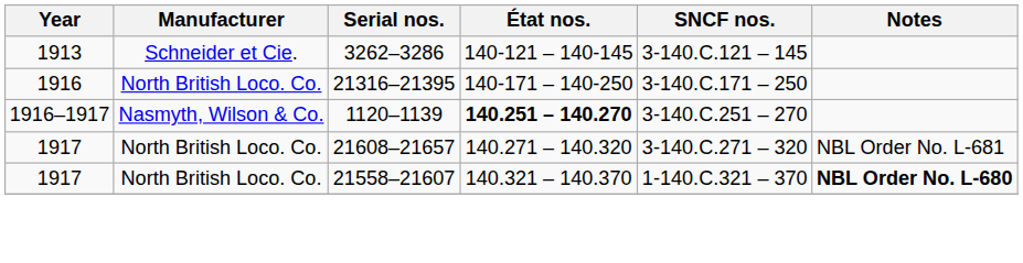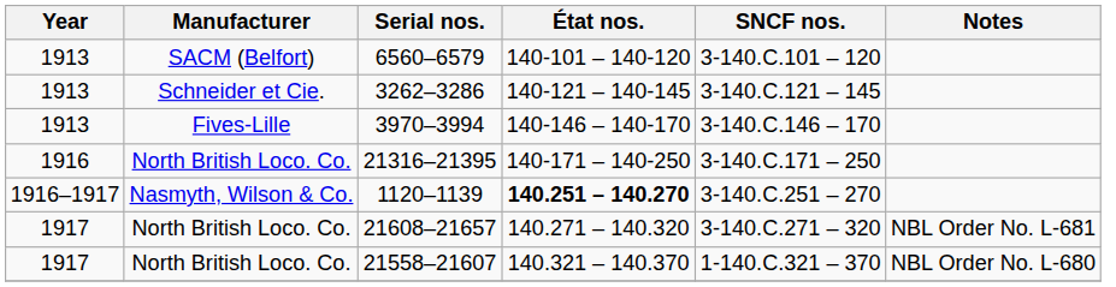+ row: 1913 | SACM (Belfort) | 6560–6579 | 140-101 – 140-120 | 3-140.C.101 – 120
+ row: 1913 | Fives-Lille | 3970–3994 | 140-146 – 140-170 | 3-140.C.146 – 170
21558–21607 | Notes: bold -> normal
